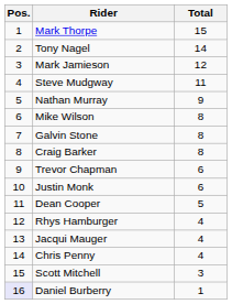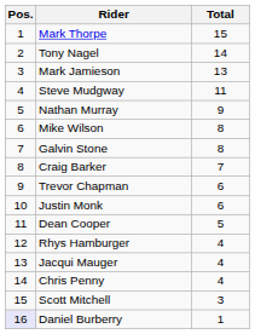Mark Jamieson | Total: 12 -> 13
Craig Barker | Total: 8 -> 7
